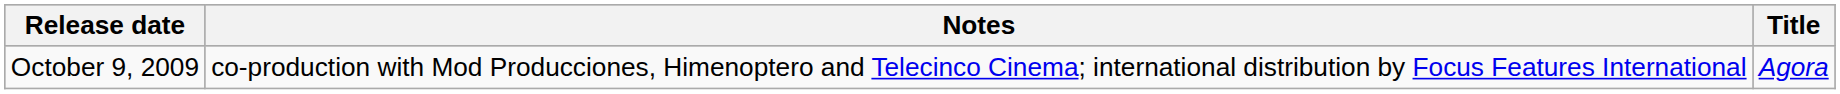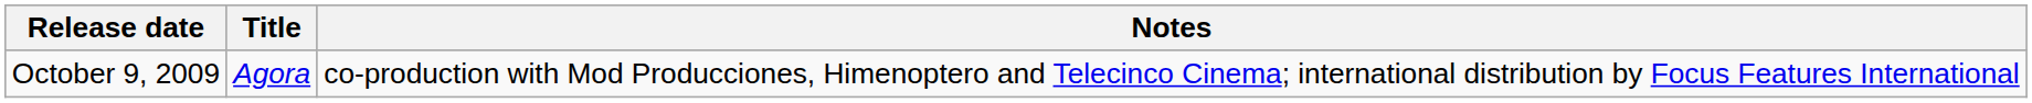columns swapped: Title <-> Notes
